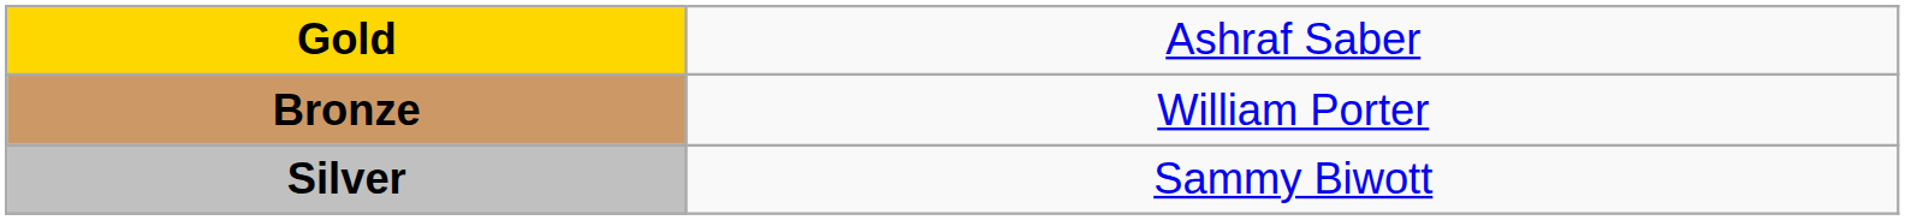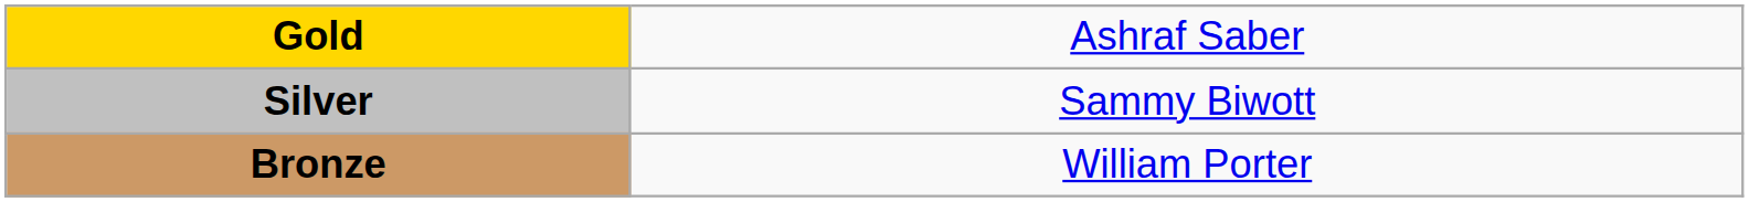rows swapped: Silver <-> Bronze
